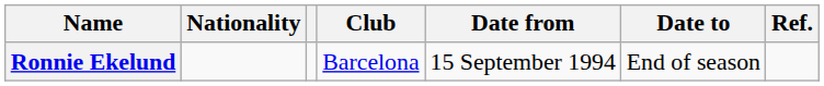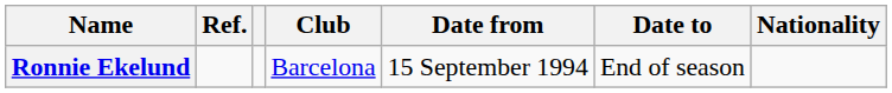columns swapped: Nationality <-> Ref.
